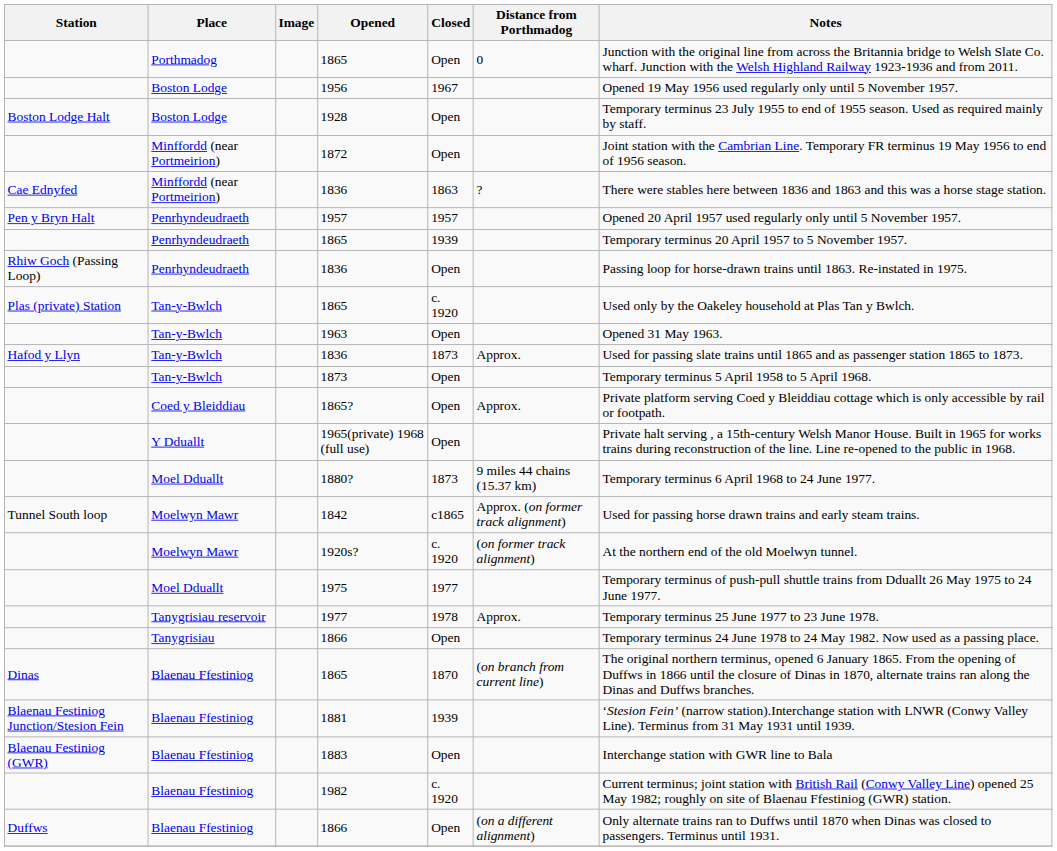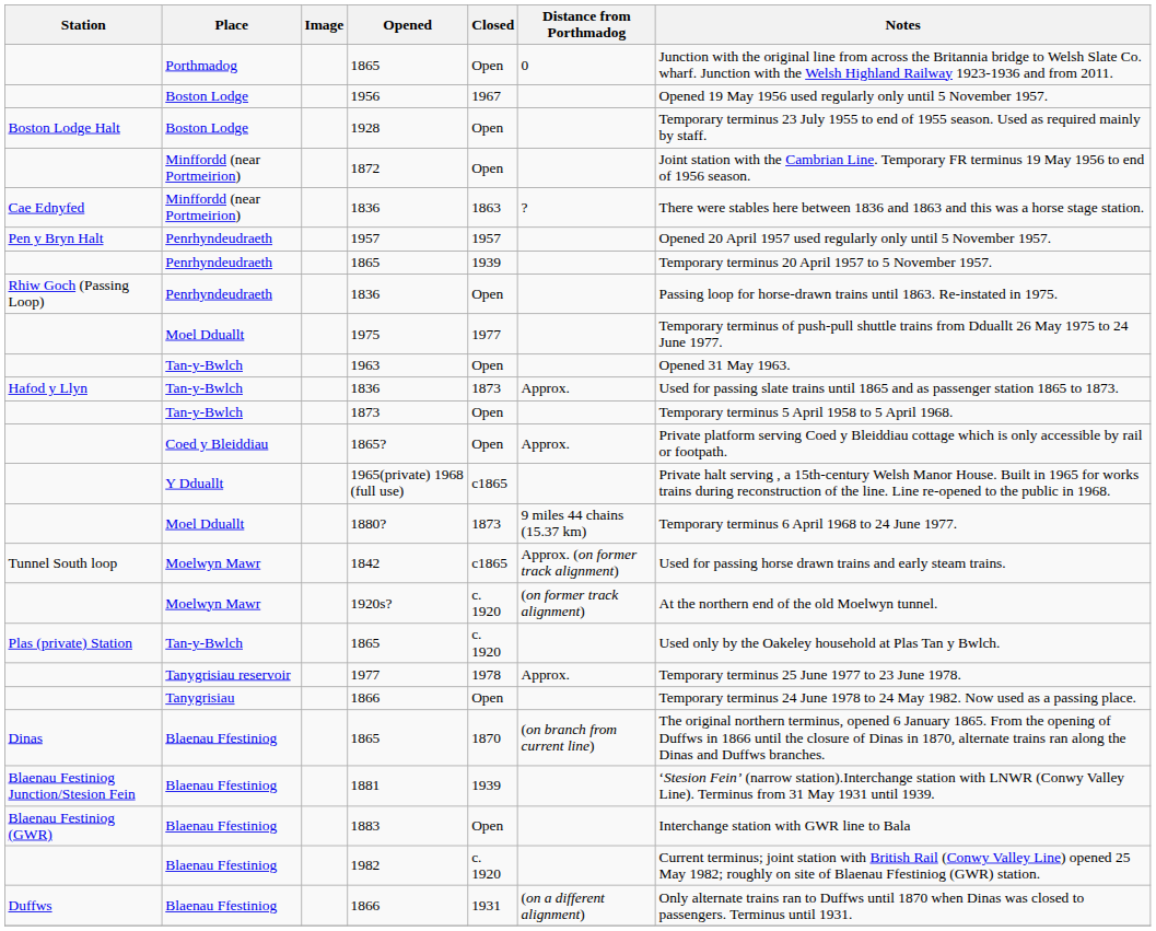rows swapped: Tan-y-Bwlch / 1865 <-> 1975
1965(private) 1968 (full use) | Closed: Open -> c1865
Blaenau Ffestiniog / 1866 | Closed: Open -> 1931
